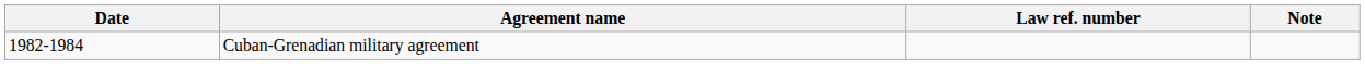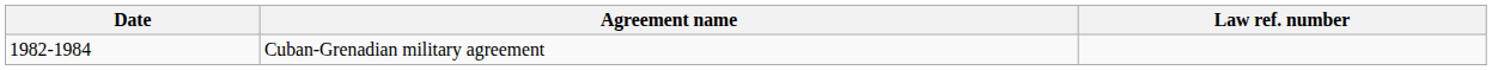- column: Note
